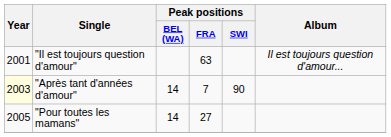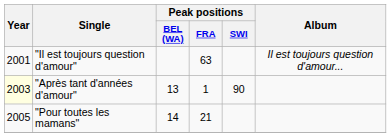"Après tant d'années d'amour" | Peak positions / BEL (WA): 14 -> 13
"Après tant d'années d'amour" | Peak positions / FRA: 7 -> 1
"Pour toutes les mamans" | Peak positions / FRA: 27 -> 21
